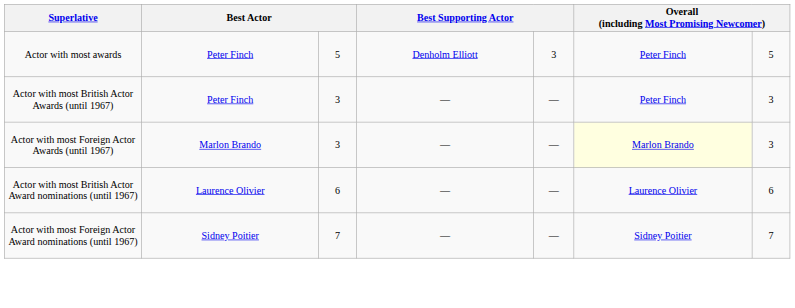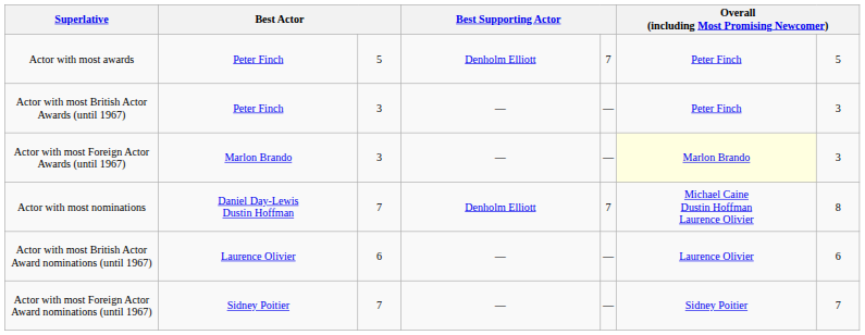Actor with most awards | column 5: 3 -> 7
+ row: Actor with most nominations | Daniel Day-Lewis Dustin Hoffman | 7 | Denholm Elliott | 7 | Michael Caine Dustin Hoffman Laurence Olivier | 8
